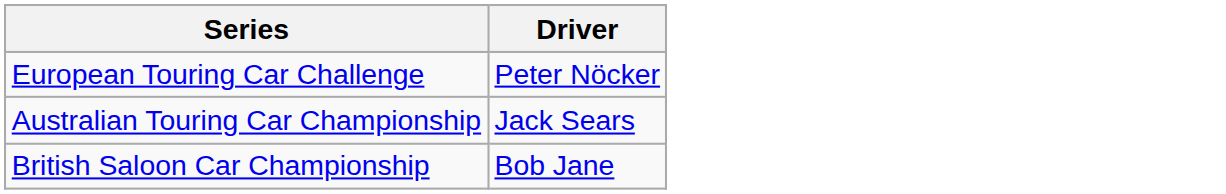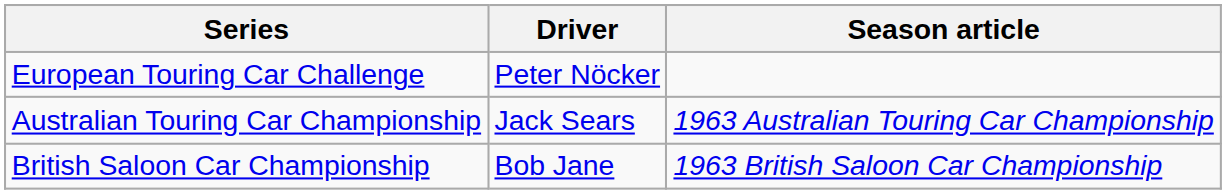+ column: Season article | 1963 Australian Touring Car Championship | 1963 British Saloon Car Championship
